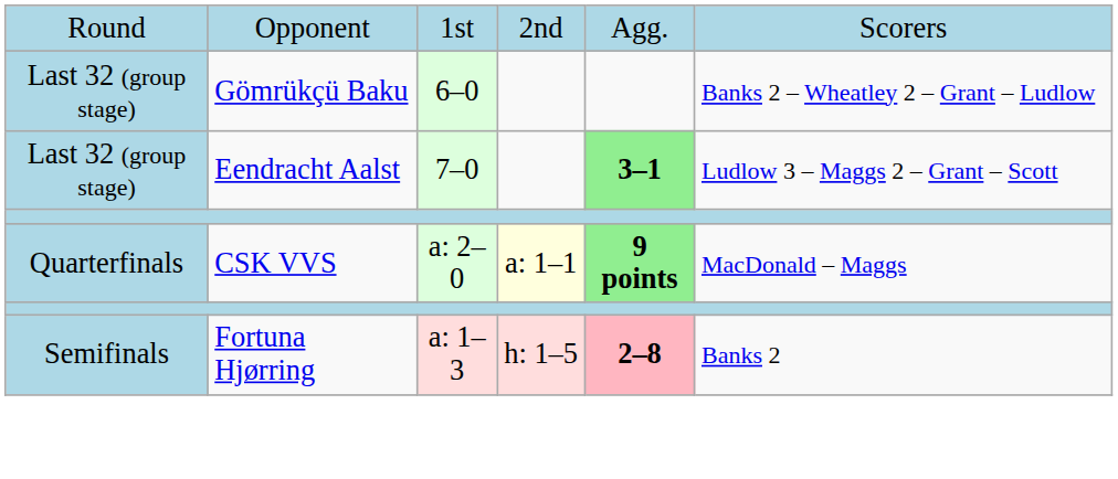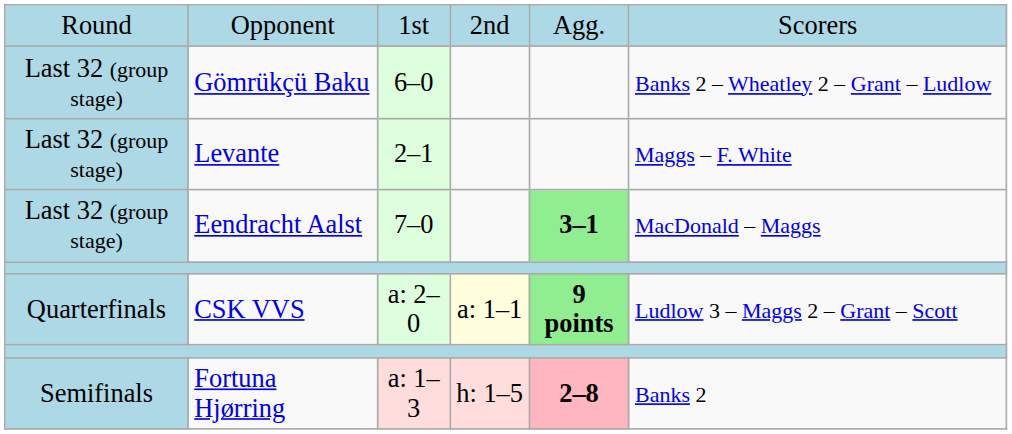+ row: Last 32 (group stage) | Levante | 2–1 | Maggs – F. White
Eendracht Aalst | column 6: Ludlow 3 – Maggs 2 – Grant – Scott -> MacDonald – Maggs
CSK VVS | column 6: MacDonald – Maggs -> Ludlow 3 – Maggs 2 – Grant – Scott
